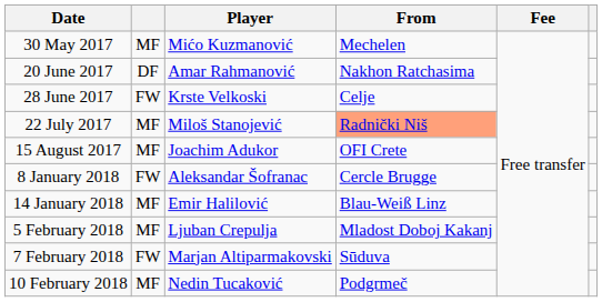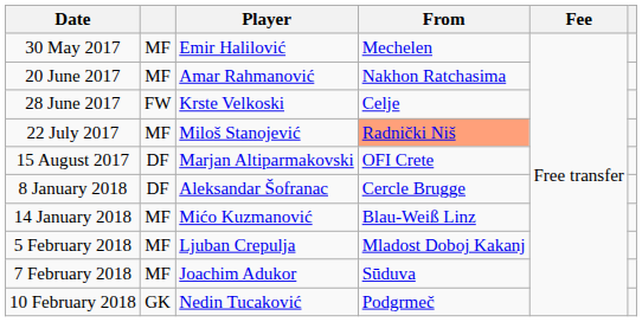30 May 2017 | Player: Mićo Kuzmanović -> Emir Halilović
20 June 2017 | column 2: DF -> MF
15 August 2017 | column 2: MF -> DF
15 August 2017 | Player: Joachim Adukor -> Marjan Altiparmakovski
8 January 2018 | column 2: FW -> DF
14 January 2018 | Player: Emir Halilović -> Mićo Kuzmanović
7 February 2018 | column 2: FW -> MF
7 February 2018 | Player: Marjan Altiparmakovski -> Joachim Adukor
10 February 2018 | column 2: MF -> GK
